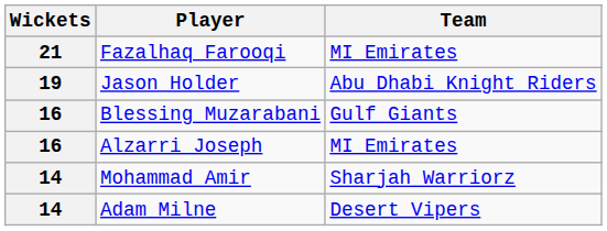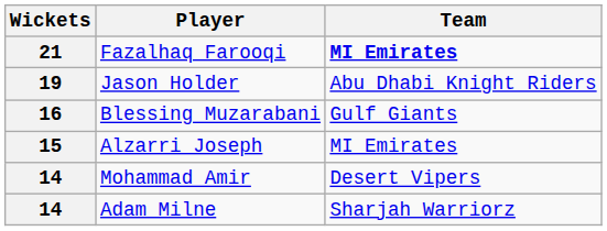Fazalhaq Farooqi | Team: normal -> bold
Alzarri Joseph | Wickets: 16 -> 15
Mohammad Amir | Team: Sharjah Warriorz -> Desert Vipers
Adam Milne | Team: Desert Vipers -> Sharjah Warriorz
